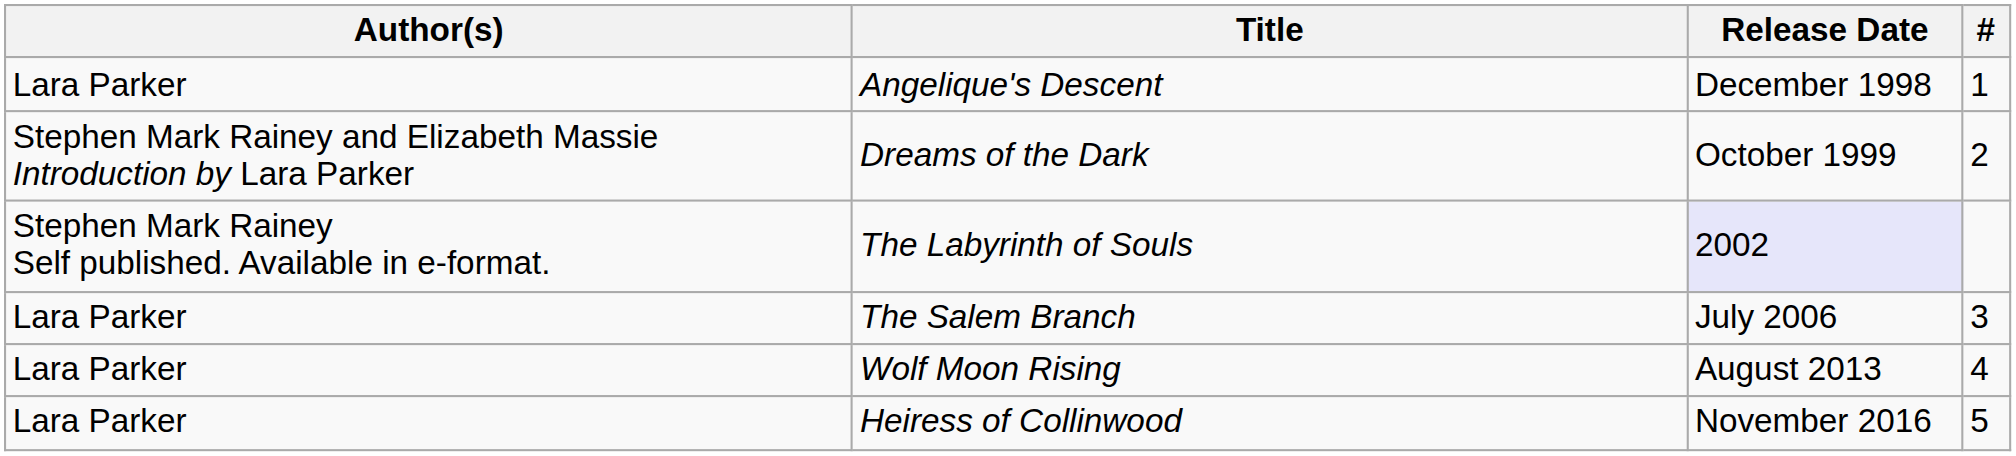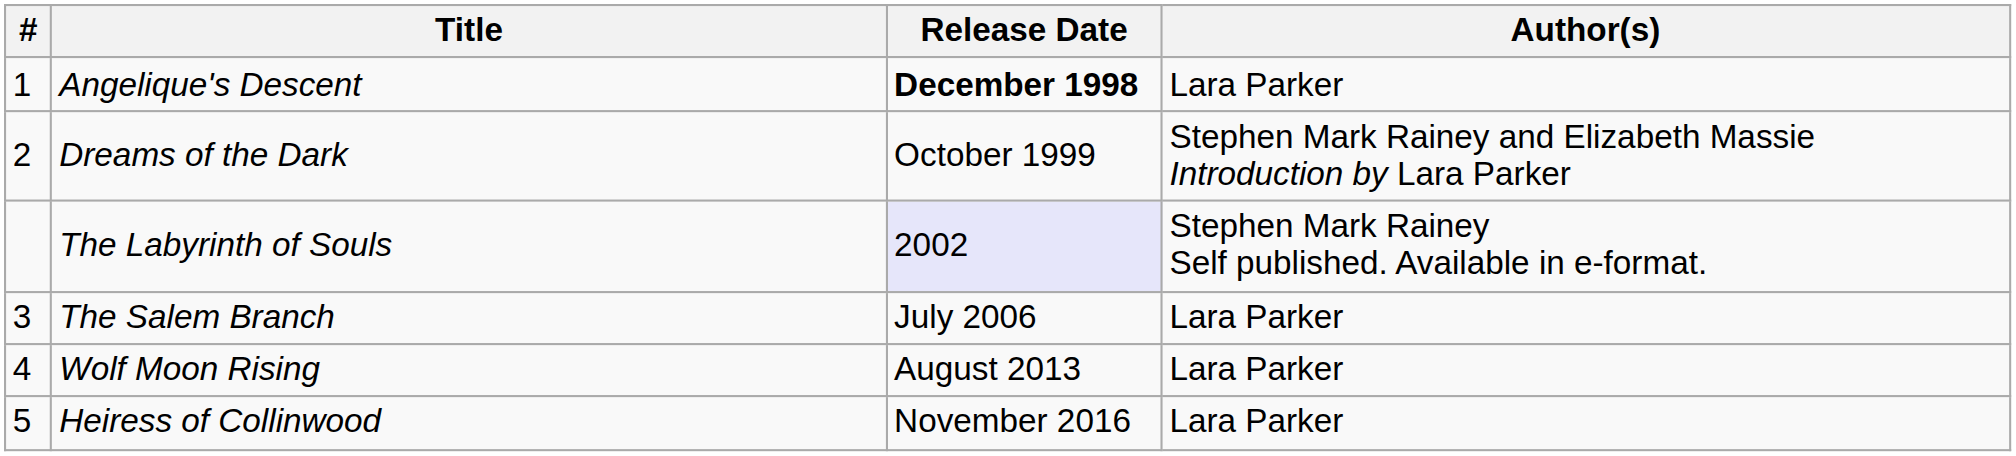columns swapped: # <-> Author(s)
Angelique's Descent | Release Date: normal -> bold
